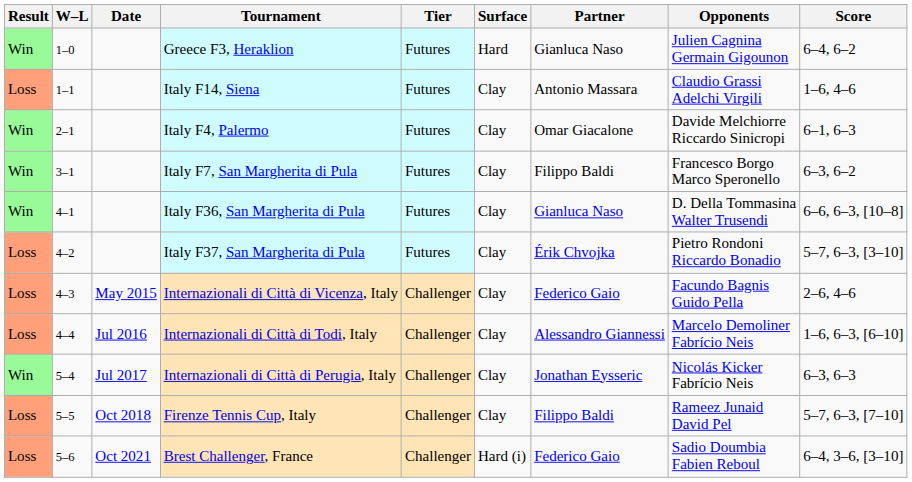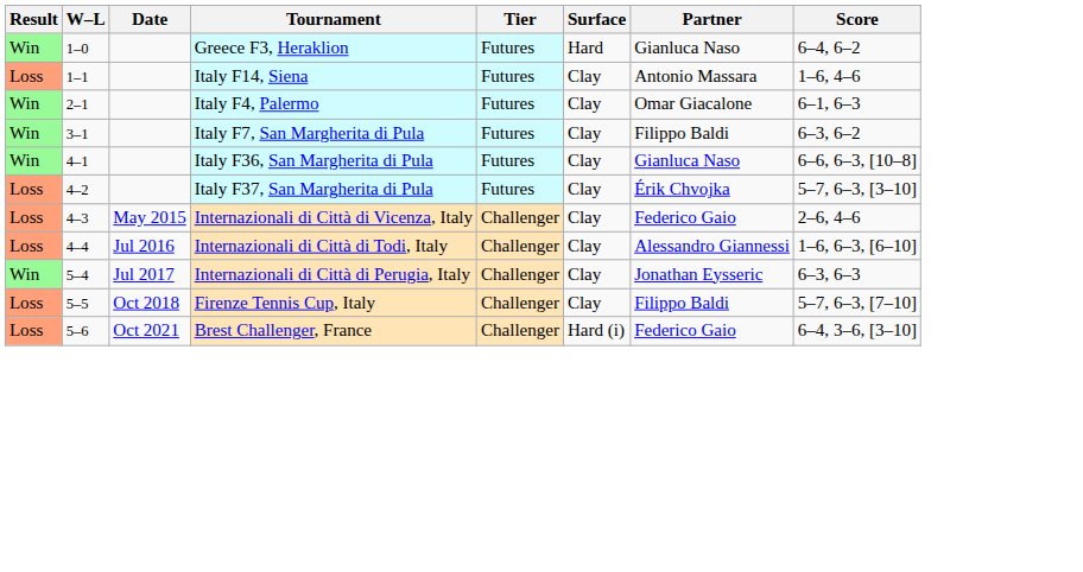- column: Opponents | Julien Cagnina Germain Gigounon | Claudio Grassi Adelchi Virgili | Davide Melchiorre Riccardo Sinicropi | Francesco Borgo Marco Speronello | D. Della Tommasina Walter Trusendi | Pietro Rondoni Riccardo Bonadio | Facundo Bagnis Guido Pella | Marcelo Demoliner Fabrício Neis | Nicolás Kicker Fabrício Neis | Rameez Junaid David Pel | Sadio Doumbia Fabien Reboul
